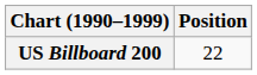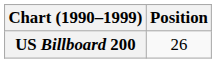US Billboard 200 | Position: 22 -> 26
